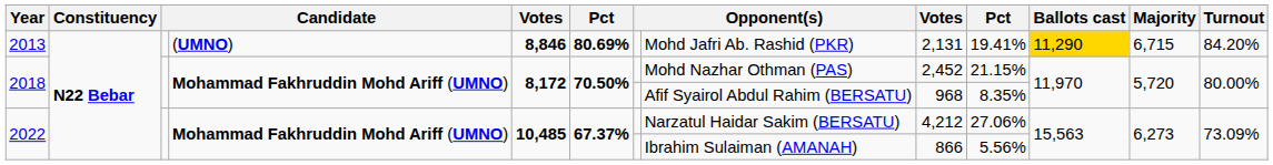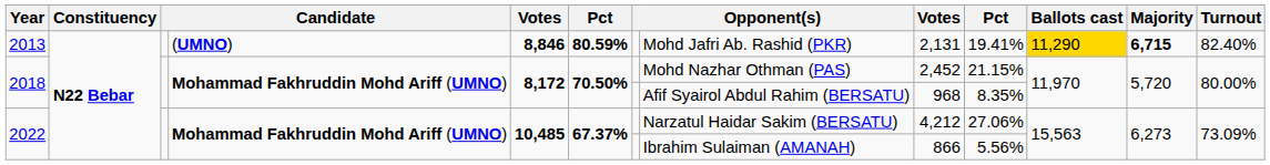2013 | column 6: 80.69% -> 80.59%
2013 | Majority: normal -> bold
2013 | Turnout: 84.20% -> 82.40%
